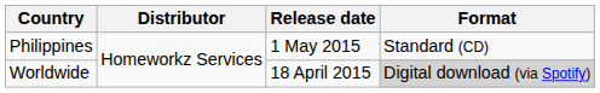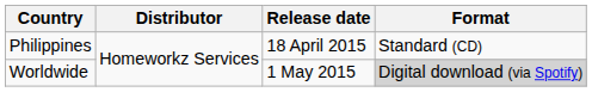Philippines | Release date: 1 May 2015 -> 18 April 2015
Worldwide | Release date: 18 April 2015 -> 1 May 2015
